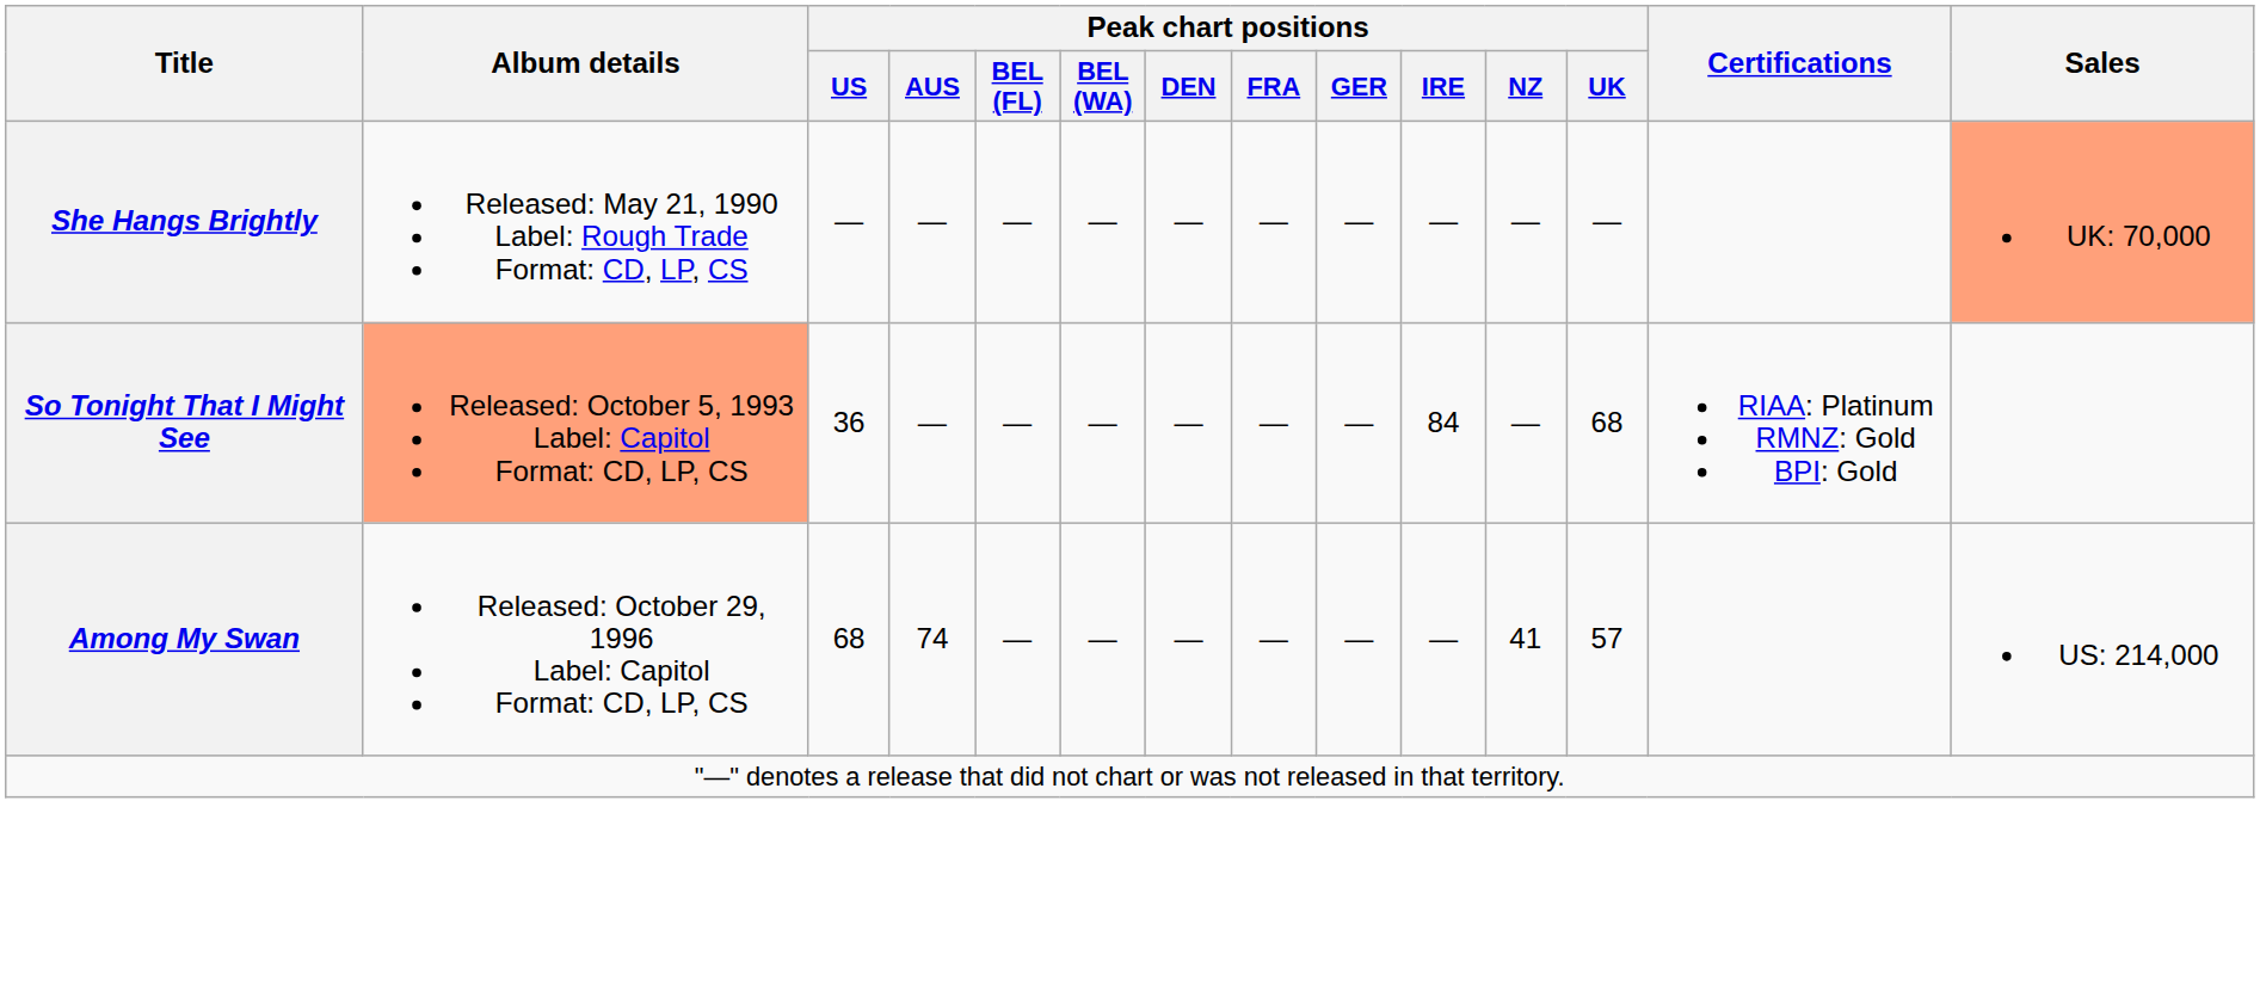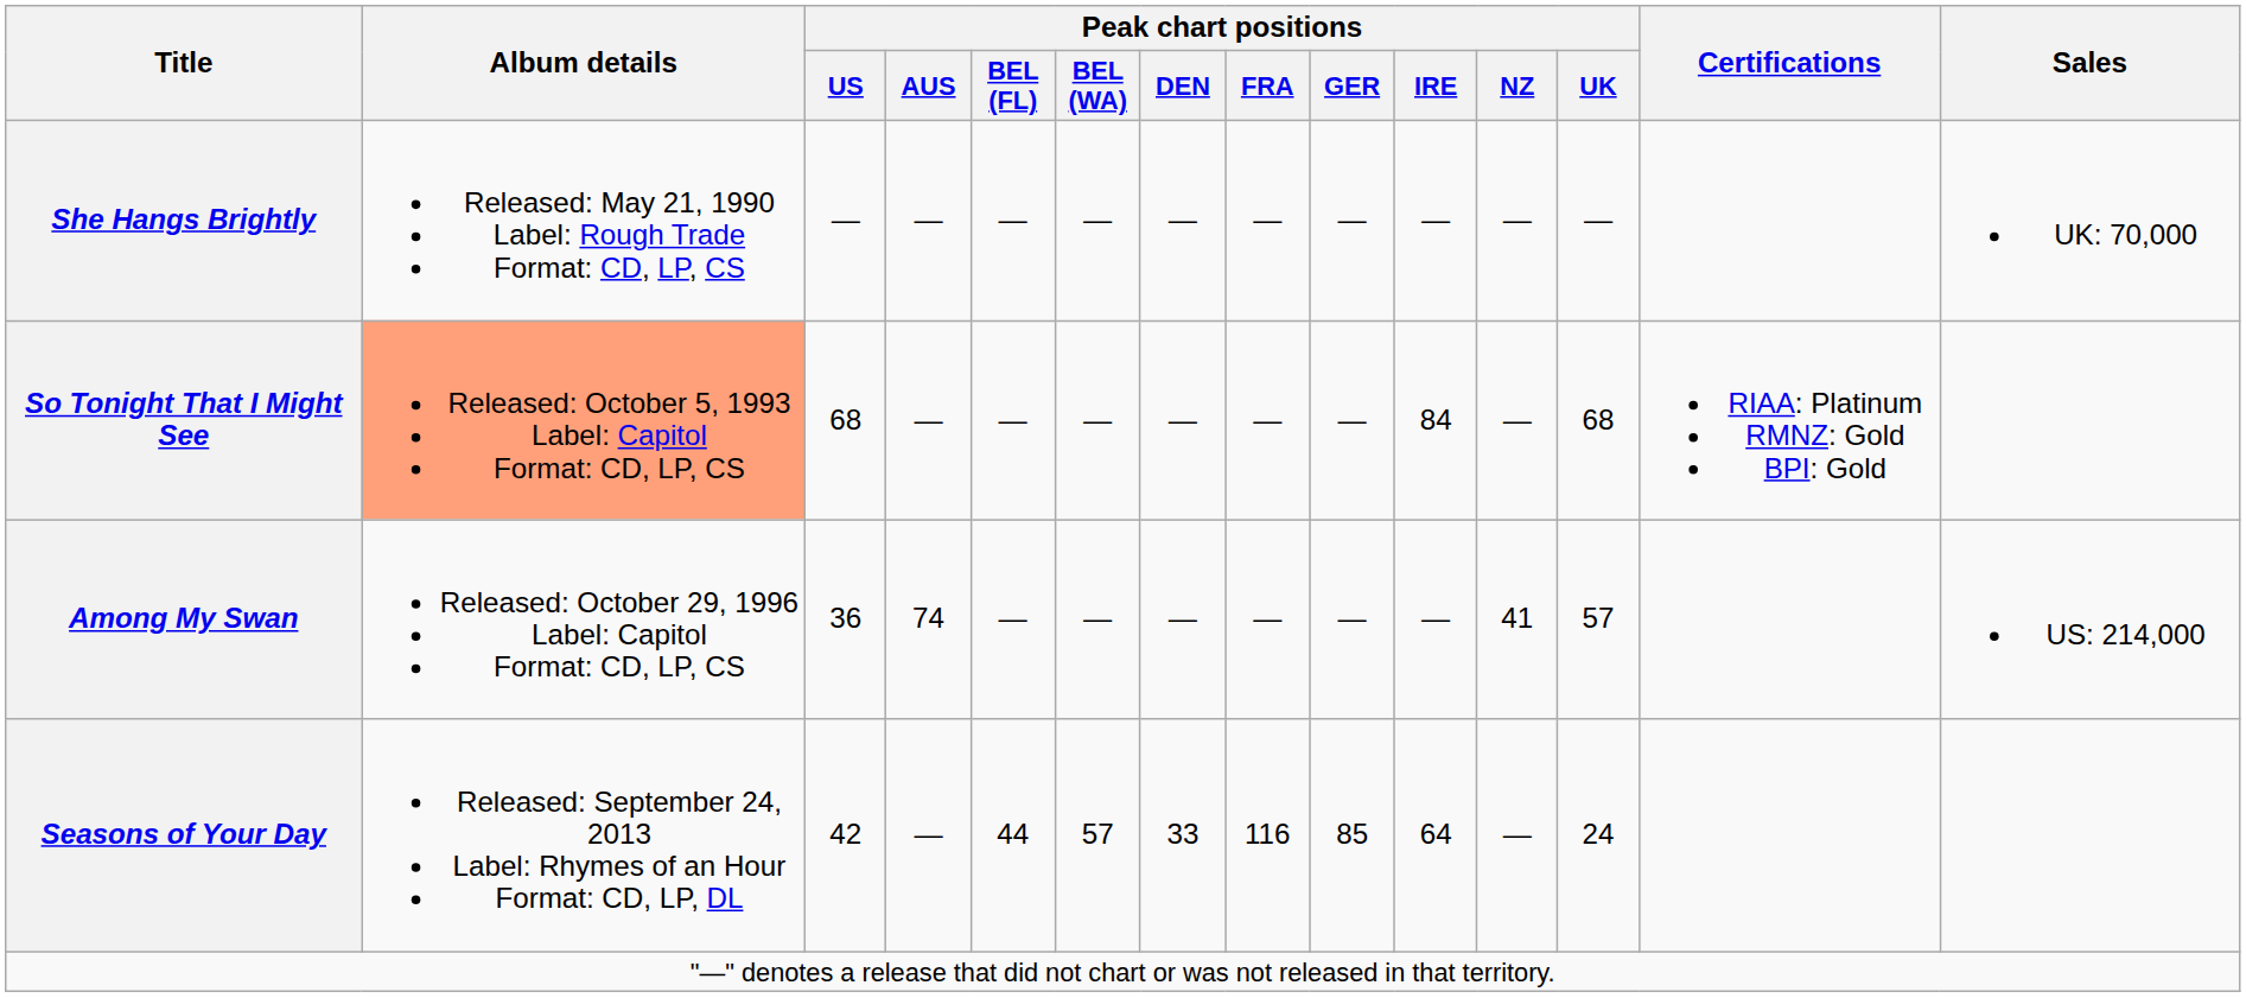She Hangs Brightly | Sales: lightsalmon background -> no background
So Tonight That I Might See | Peak chart positions / US: 36 -> 68
Among My Swan | Peak chart positions / US: 68 -> 36
+ row: Seasons of Your Day | Released: September 24, 2013 Label: Rhymes of an Hour Format: CD, LP, DL | 42 | — | 44 | 57 | 33 | 116 | 85 | 64 | — | 24
